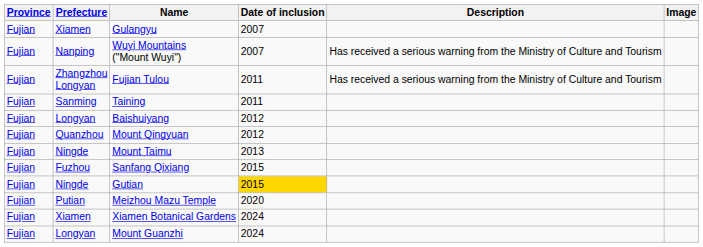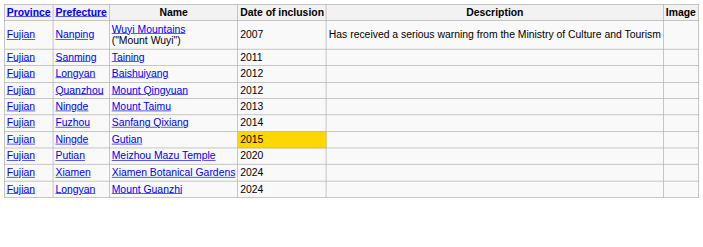- row: Fujian | Xiamen | Gulangyu | 2007
- row: Fujian | Zhangzhou Longyan | Fujian Tulou | 2011 | Has received a serious warning from the Ministry of Culture and Tourism
Sanfang Qixiang | Date of inclusion: 2015 -> 2014
